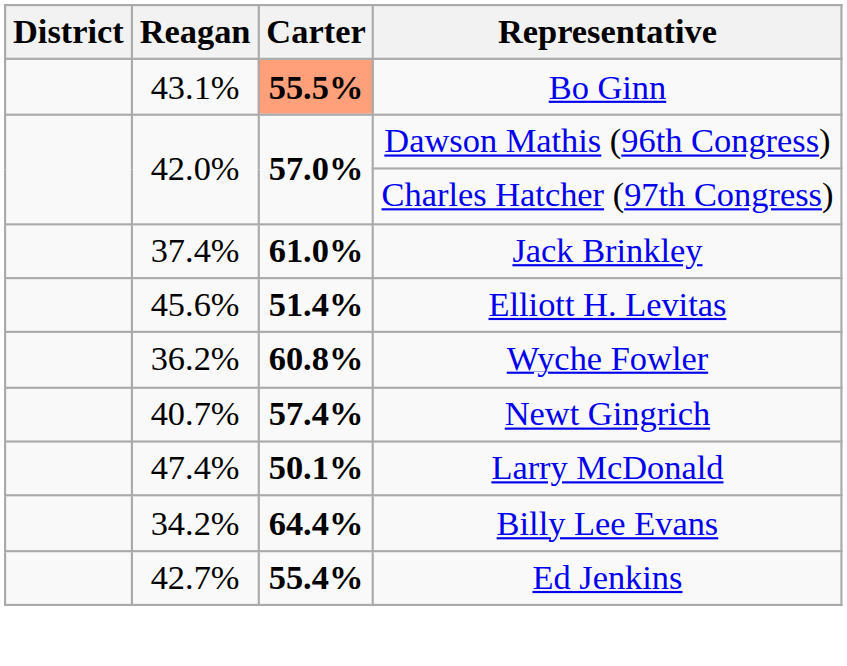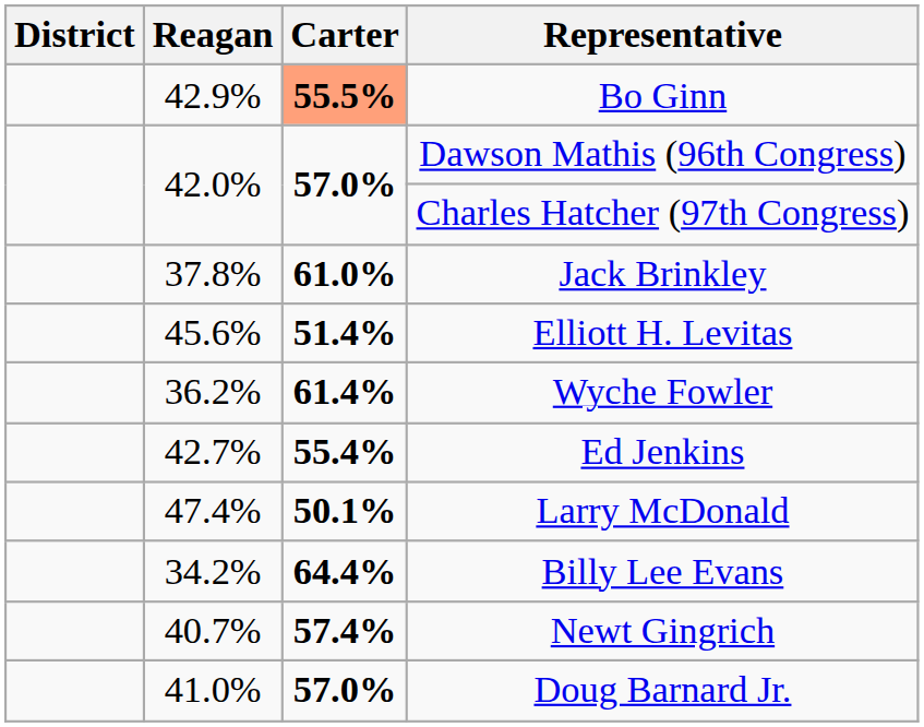Bo Ginn | Reagan: 43.1% -> 42.9%
Jack Brinkley | Reagan: 37.4% -> 37.8%
Wyche Fowler | Carter: 60.8% -> 61.4%
rows swapped: Newt Gingrich <-> Ed Jenkins
+ row: 41.0% | 57.0% | Doug Barnard Jr.
